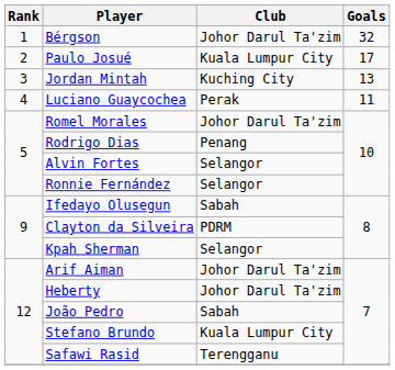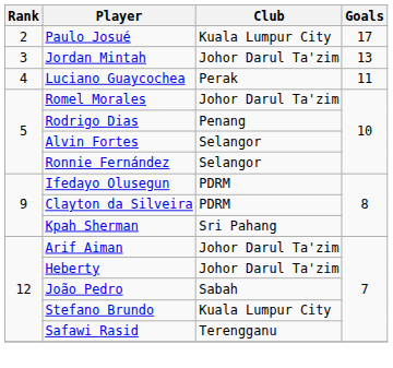- row: 1 | Bérgson | Johor Darul Ta'zim | 32
Jordan Mintah | Club: Kuching City -> Johor Darul Ta'zim
Ifedayo Olusegun | Club: Sabah -> PDRM
Kpah Sherman | Club: Selangor -> Sri Pahang
